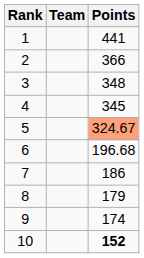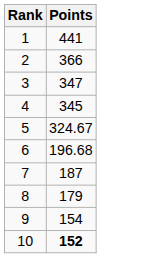- column: Team
3 | Points: 348 -> 347
5 | Points: lightsalmon background -> no background
7 | Points: 186 -> 187
9 | Points: 174 -> 154
